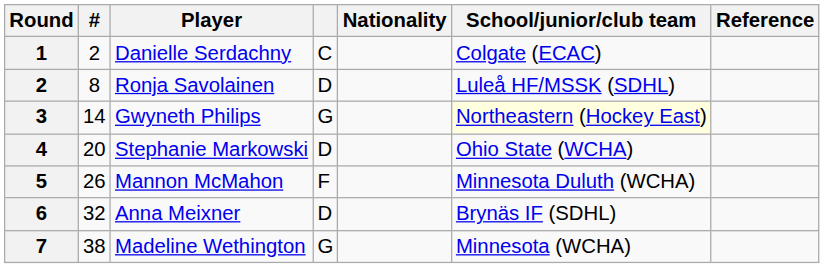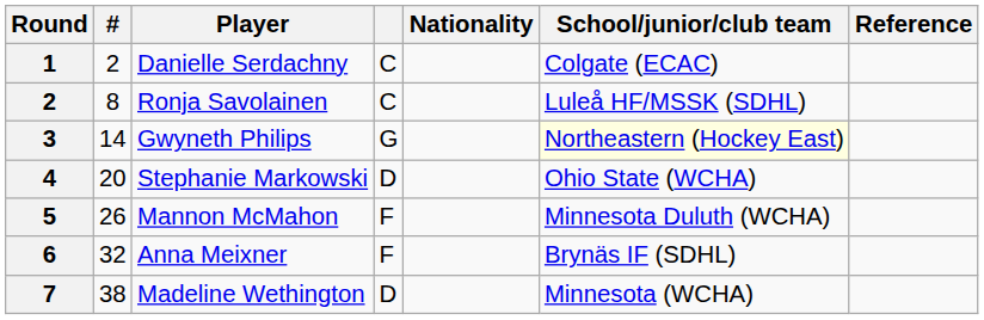Ronja Savolainen | column 4: D -> C
Anna Meixner | column 4: D -> F
Madeline Wethington | column 4: G -> D
